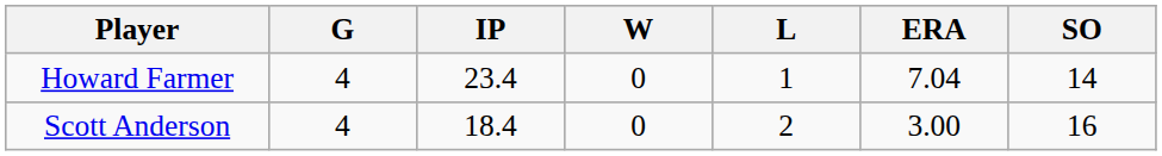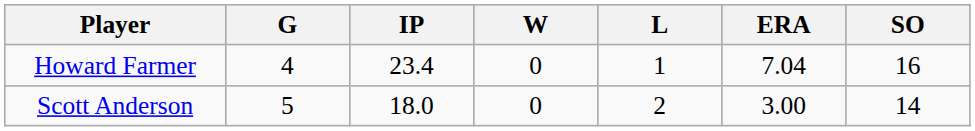Howard Farmer | SO: 14 -> 16
Scott Anderson | G: 4 -> 5
Scott Anderson | IP: 18.4 -> 18.0
Scott Anderson | SO: 16 -> 14
